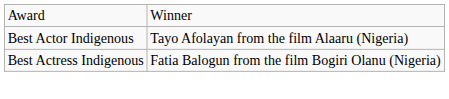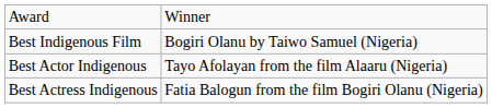+ row: Best Indigenous Film | Bogiri Olanu by Taiwo Samuel (Nigeria)
